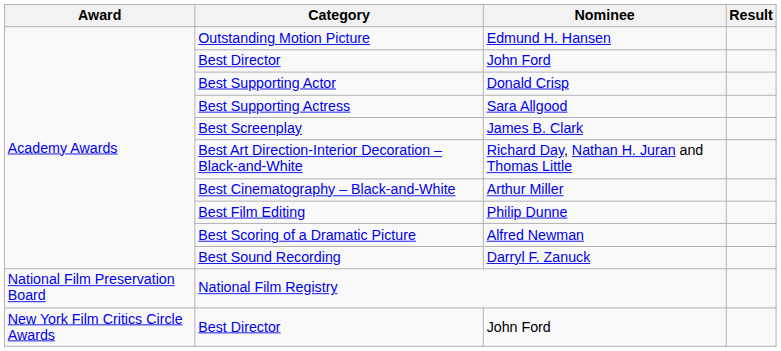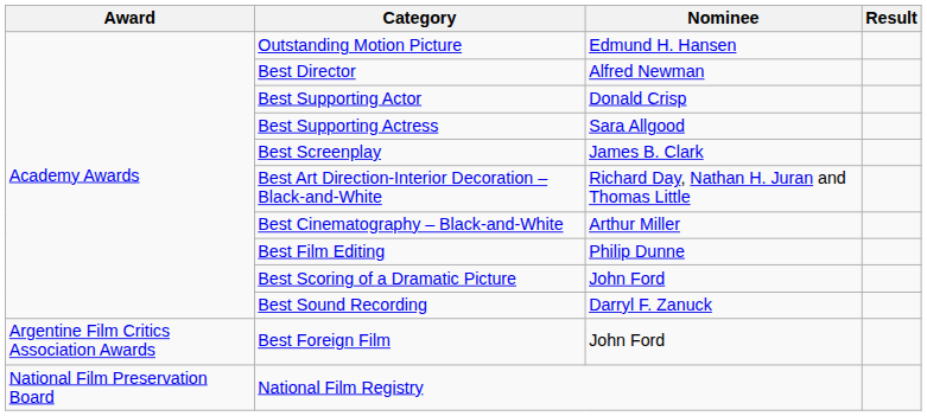Academy Awards / Best Director | Nominee: John Ford -> Alfred Newman
Best Scoring of a Dramatic Picture | Nominee: Alfred Newman -> John Ford
+ row: Argentine Film Critics Association Awards | Best Foreign Film | John Ford
- row: New York Film Critics Circle Awards | Best Director | John Ford
